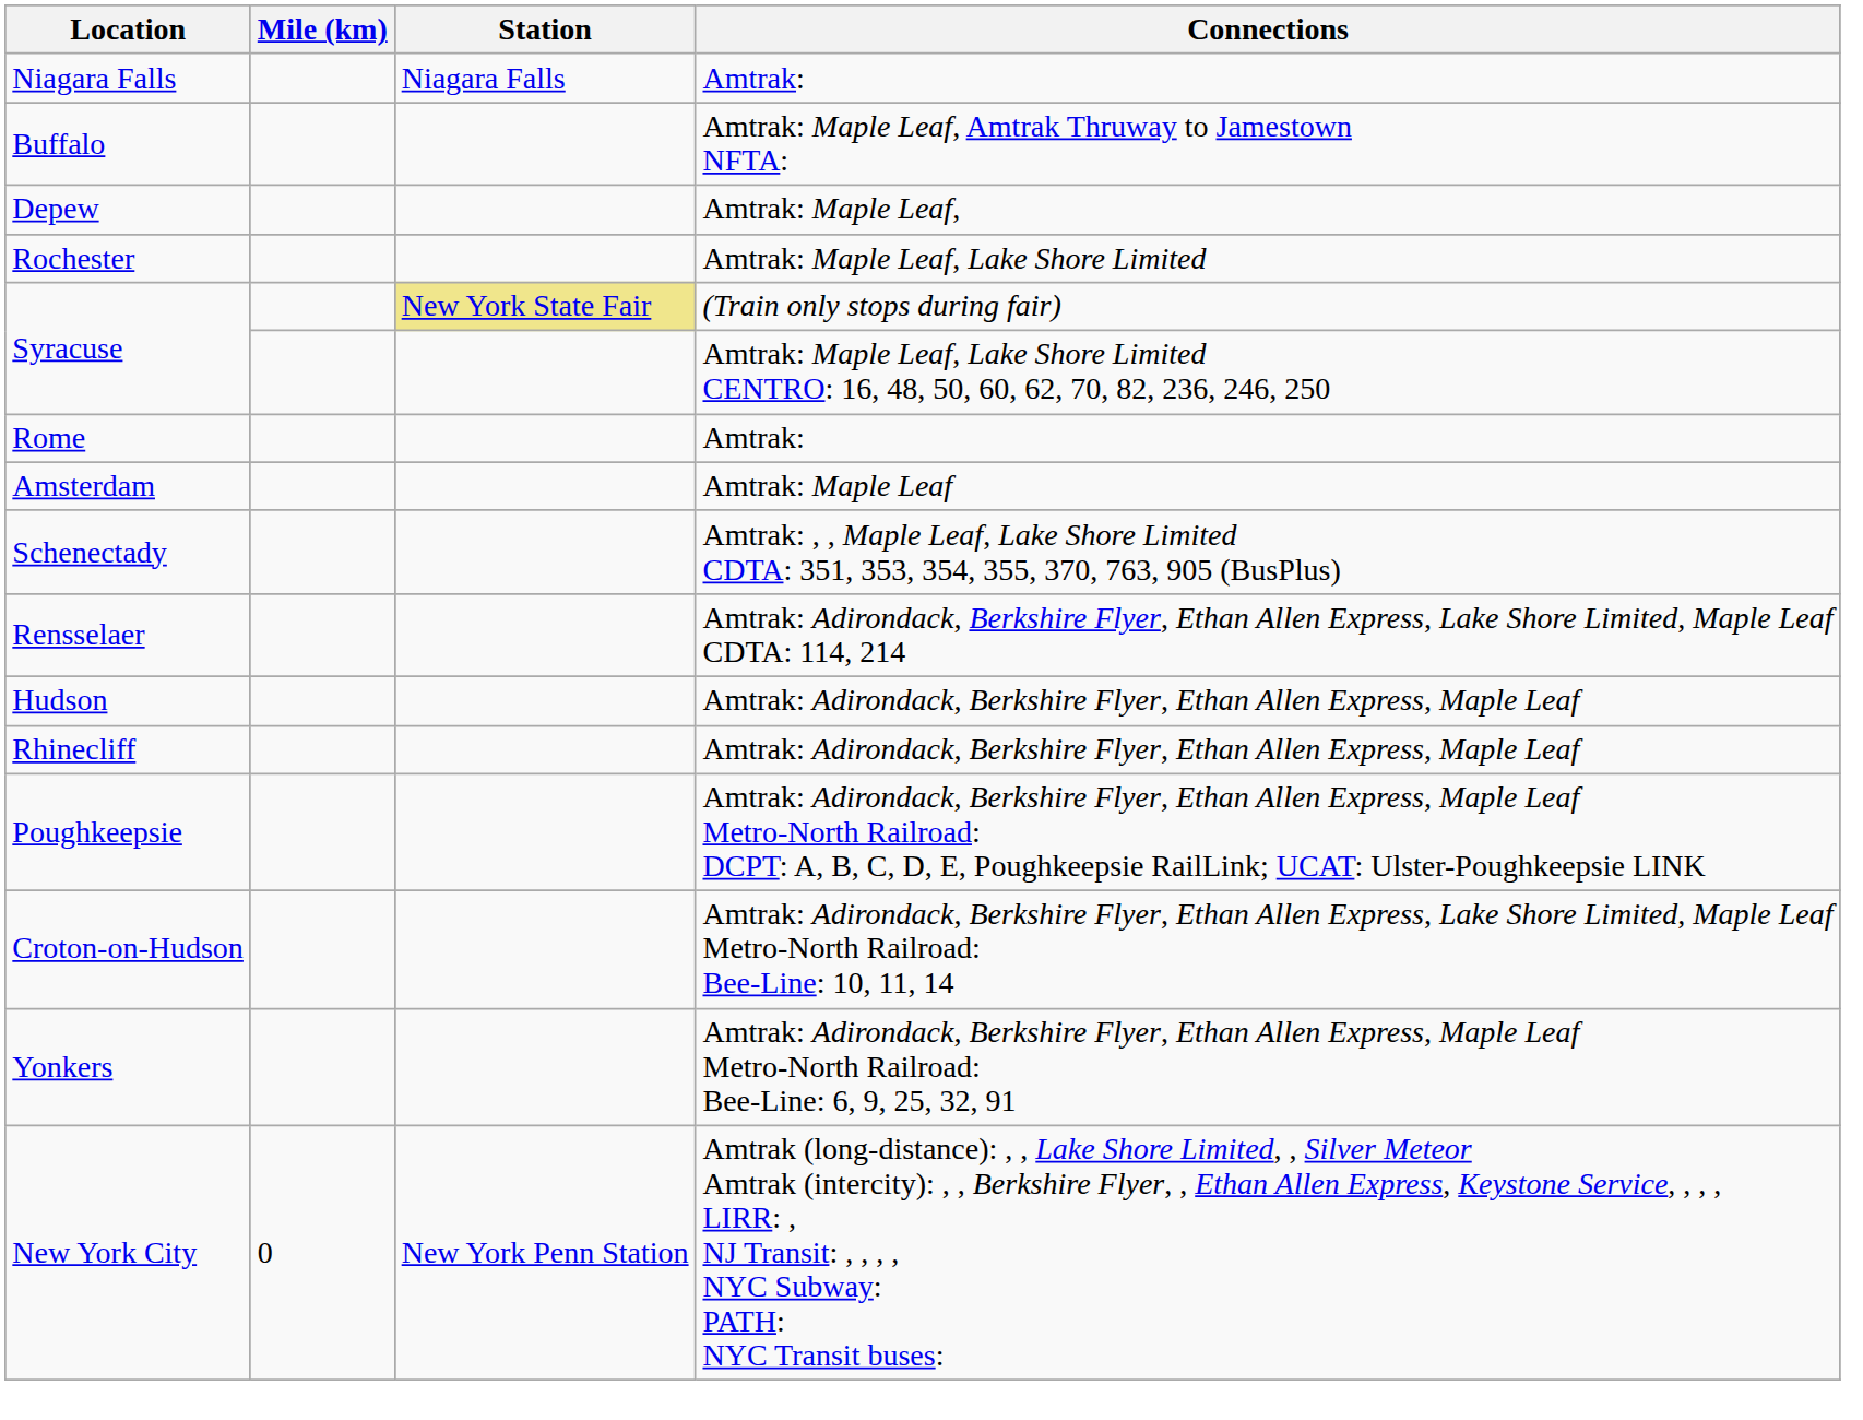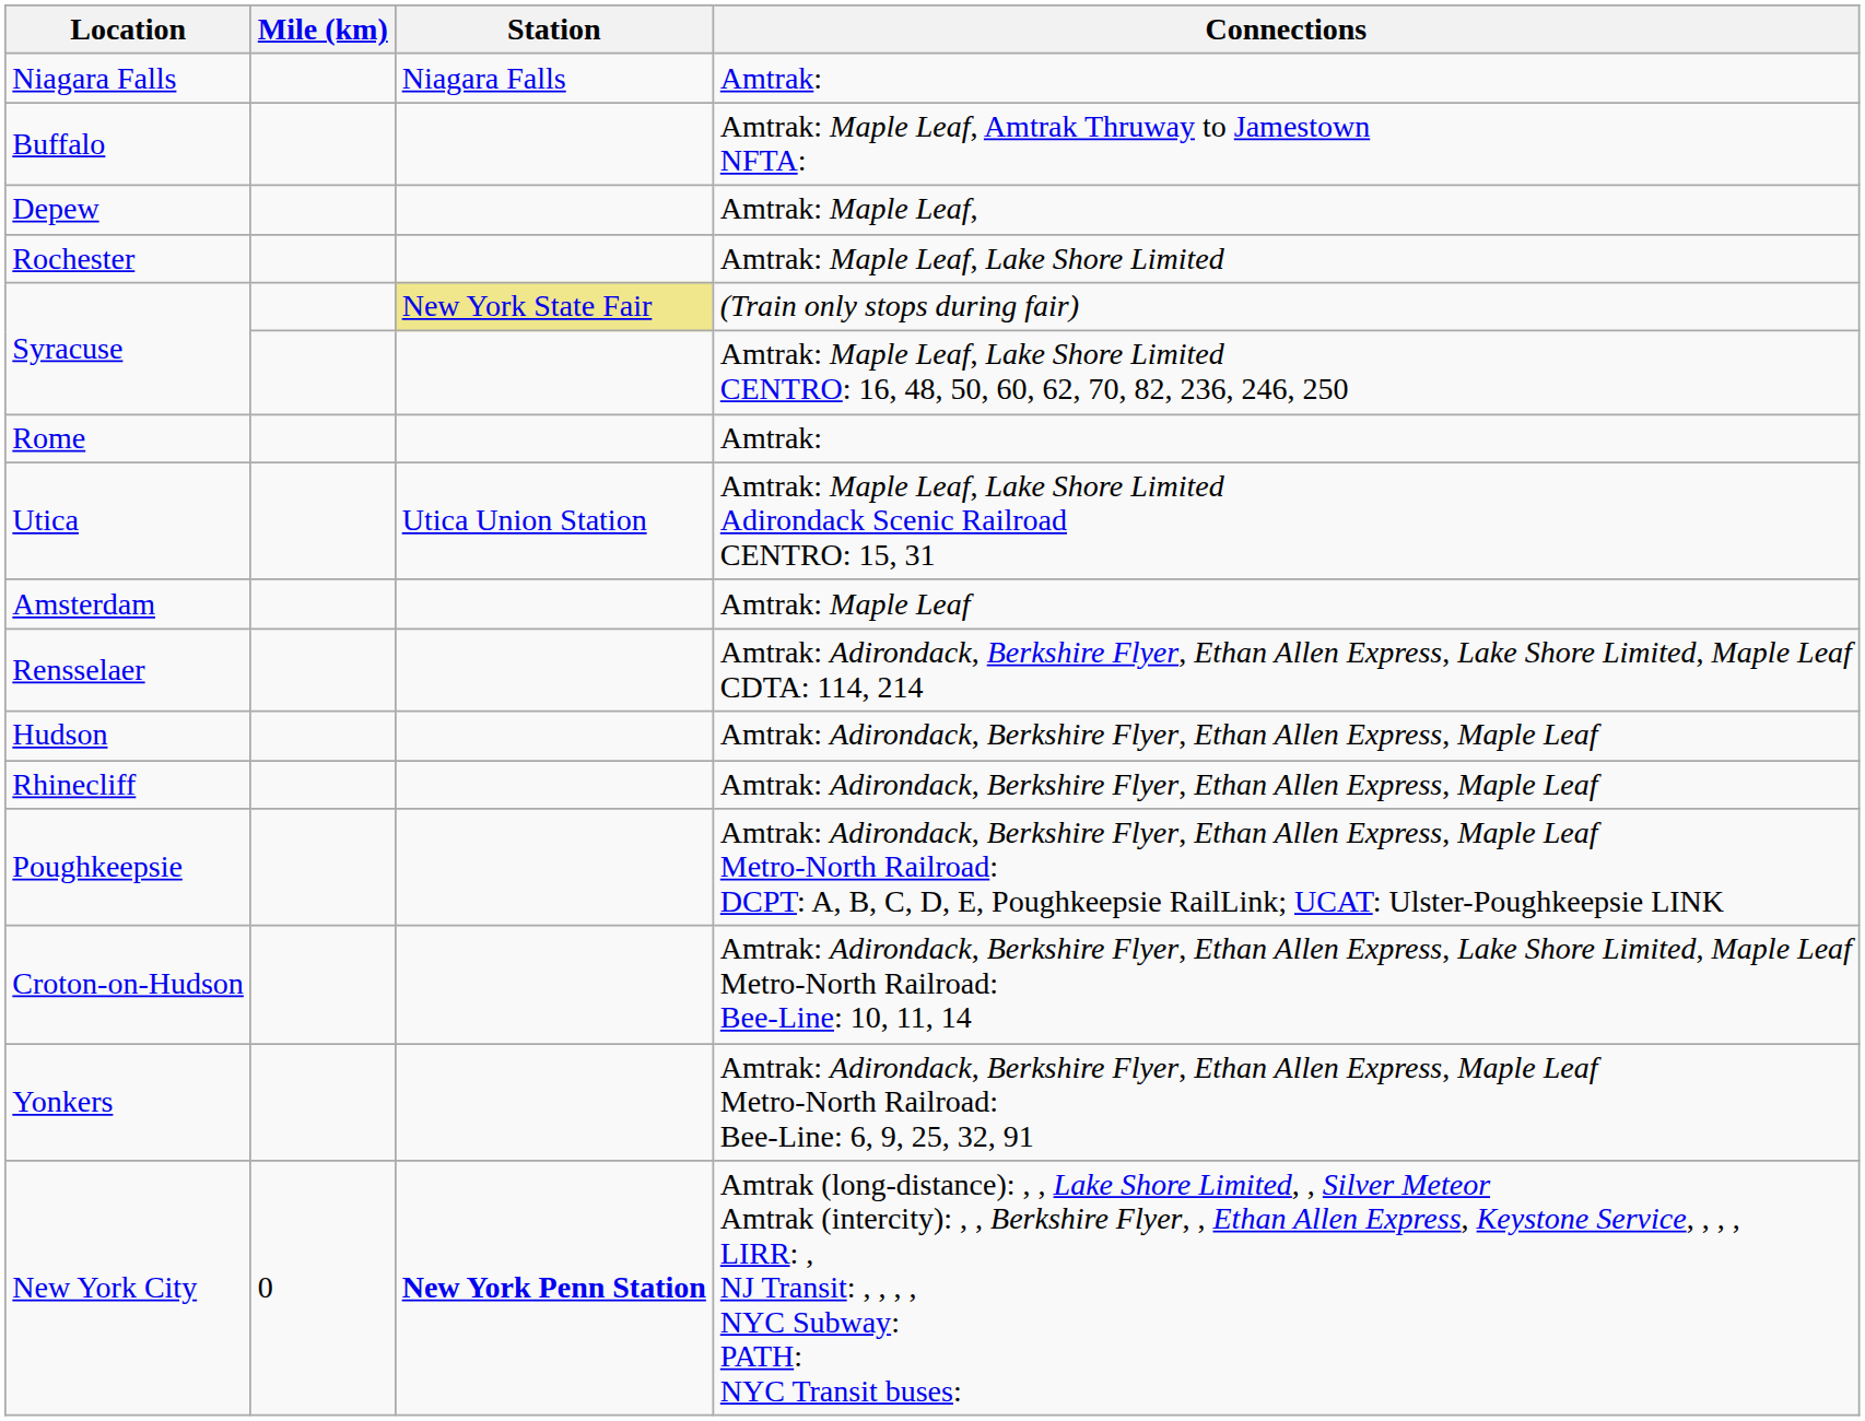+ row: Utica | Utica Union Station | Amtrak: Maple Leaf, Lake Shore Limited Adirondack Scenic Railroad CENTRO: 15, 31
- row: Schenectady | Amtrak: , , Maple Leaf, Lake Shore Limited CDTA: 351, 353, 354, 355, 370, 763, 905 (BusPlus)
New York City | Station: normal -> bold
